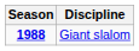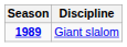Giant slalom | Season: 1988 -> 1989
